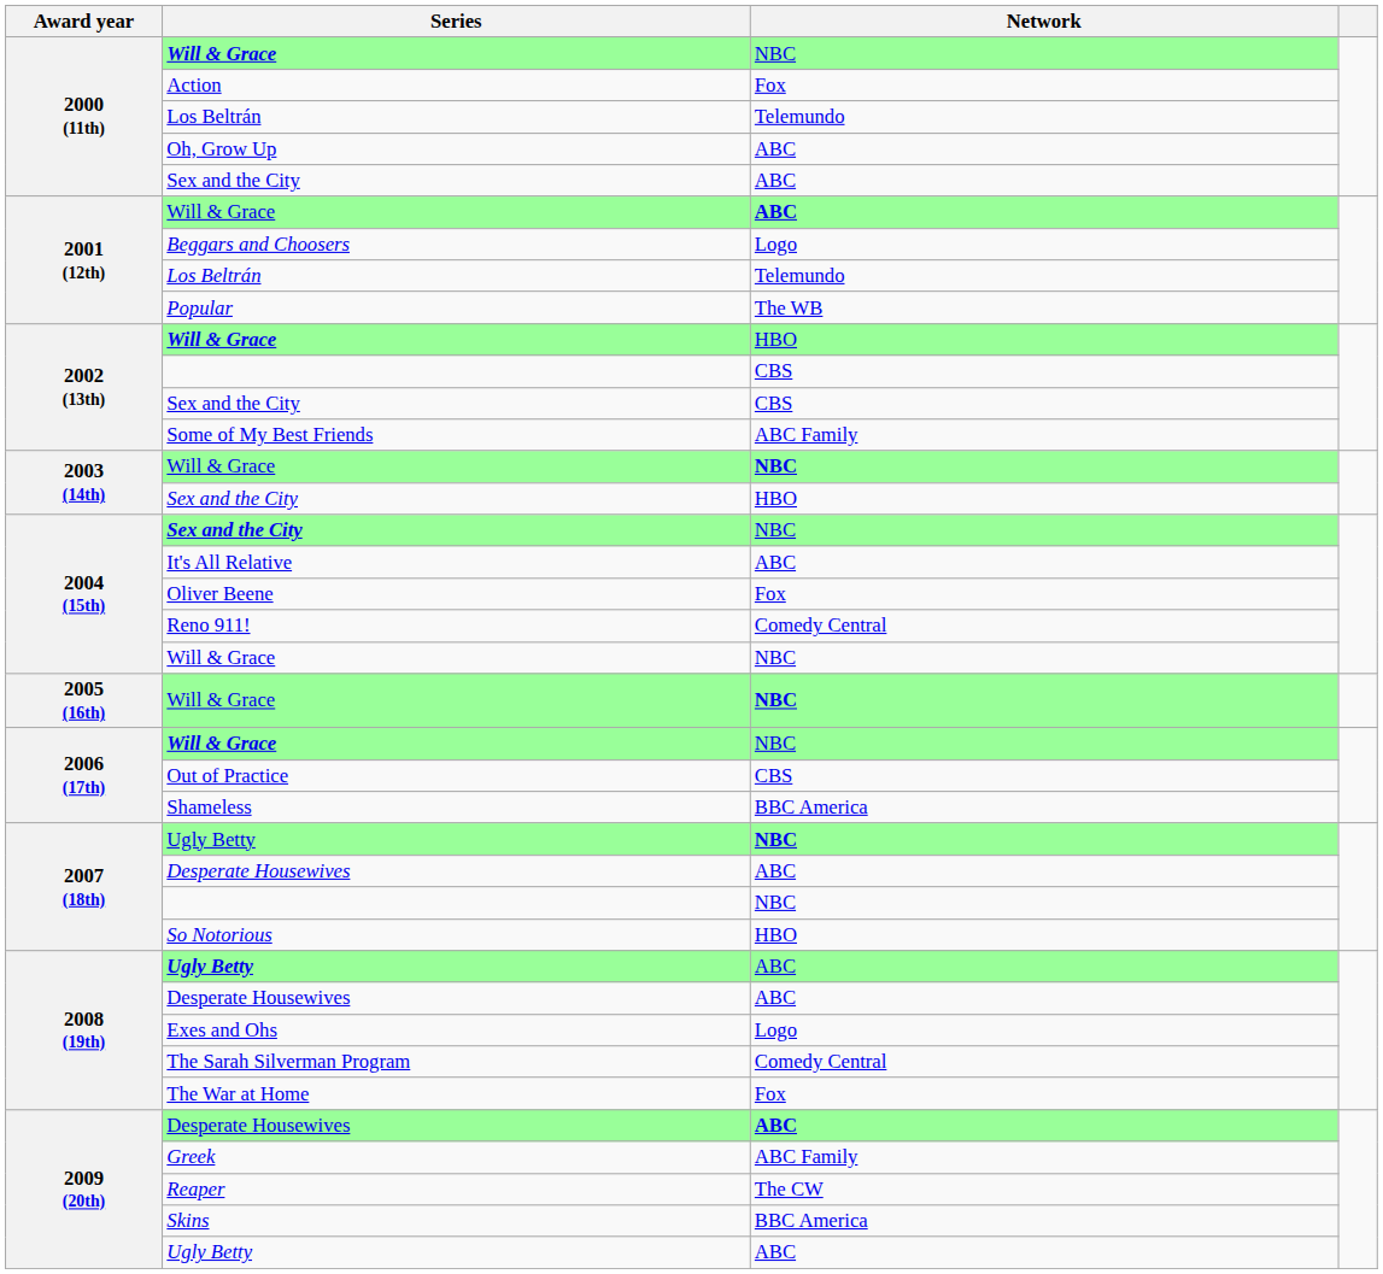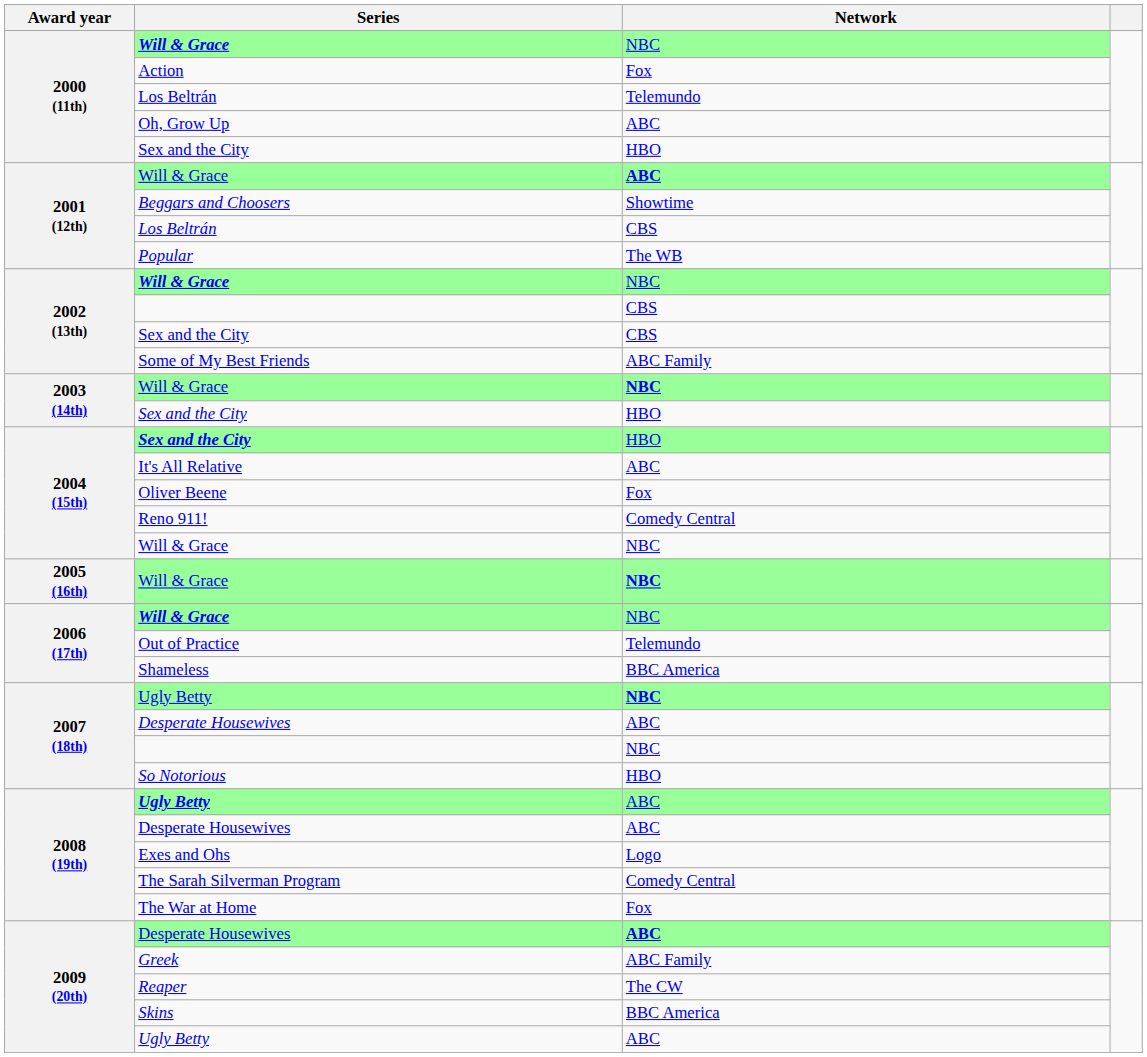2000 (11th) / Sex and the City | Network: ABC -> HBO
Beggars and Choosers | Network: Logo -> Showtime
2001 (12th) / Los Beltrán | Network: Telemundo -> CBS
2002 (13th) / Will & Grace | Network: HBO -> NBC
2004 (15th) / Sex and the City | Network: NBC -> HBO
Out of Practice | Network: CBS -> Telemundo
